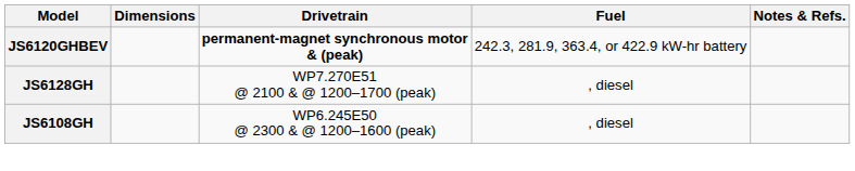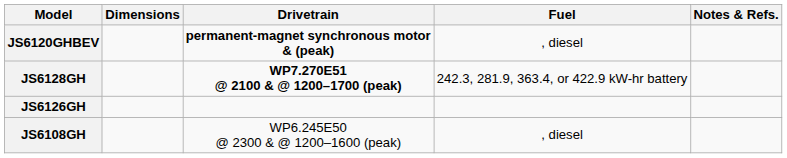JS6120GHBEV | Fuel: 242.3, 281.9, 363.4, or 422.9 kW-hr battery -> , diesel
JS6128GH | Drivetrain: normal -> bold
JS6128GH | Fuel: , diesel -> 242.3, 281.9, 363.4, or 422.9 kW-hr battery
+ row: JS6126GH
